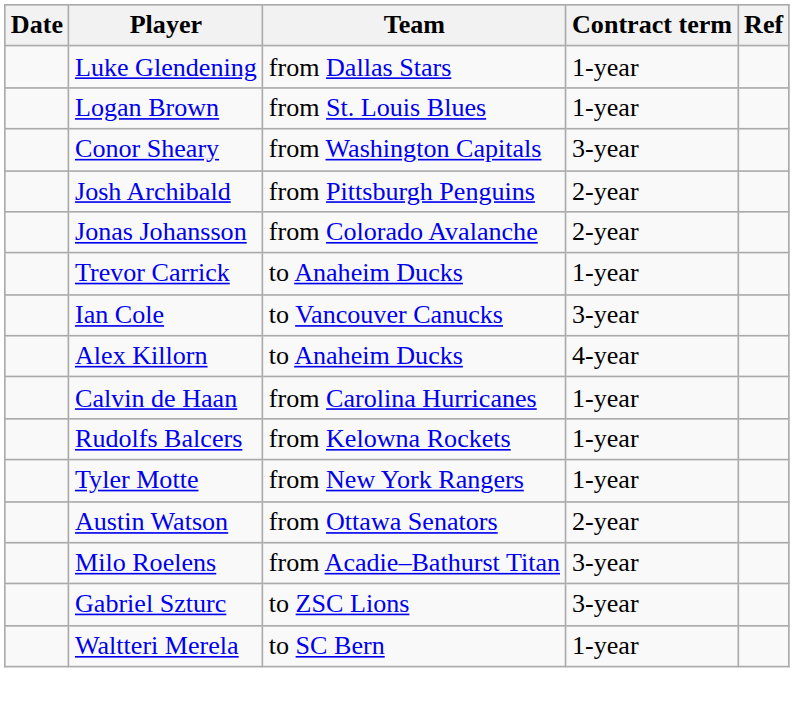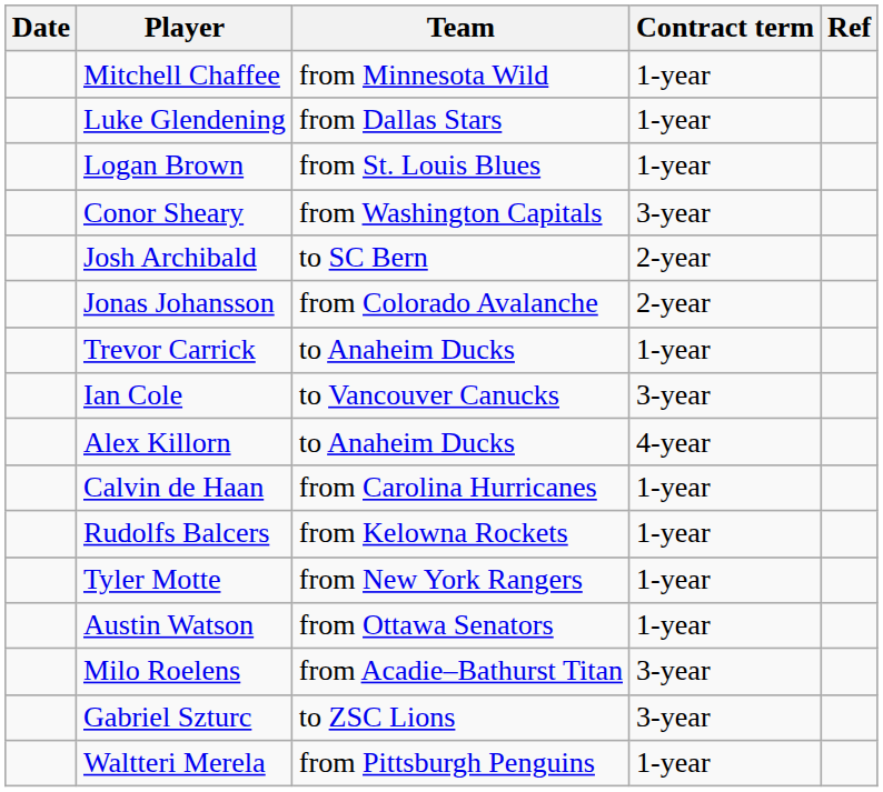+ row: Mitchell Chaffee | from Minnesota Wild | 1-year
Josh Archibald | Team: from Pittsburgh Penguins -> to SC Bern
Austin Watson | Contract term: 2-year -> 1-year
Waltteri Merela | Team: to SC Bern -> from Pittsburgh Penguins
